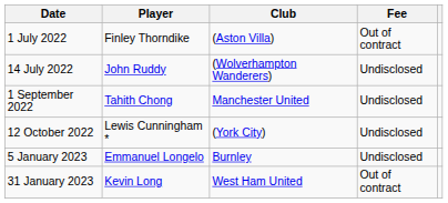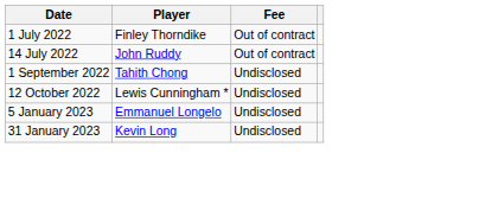- column: Club | (Aston Villa) | (Wolverhampton Wanderers) | Manchester United | (York City) | Burnley | West Ham United
14 July 2022 | Fee: Undisclosed -> Out of contract
31 January 2023 | Fee: Out of contract -> Undisclosed
